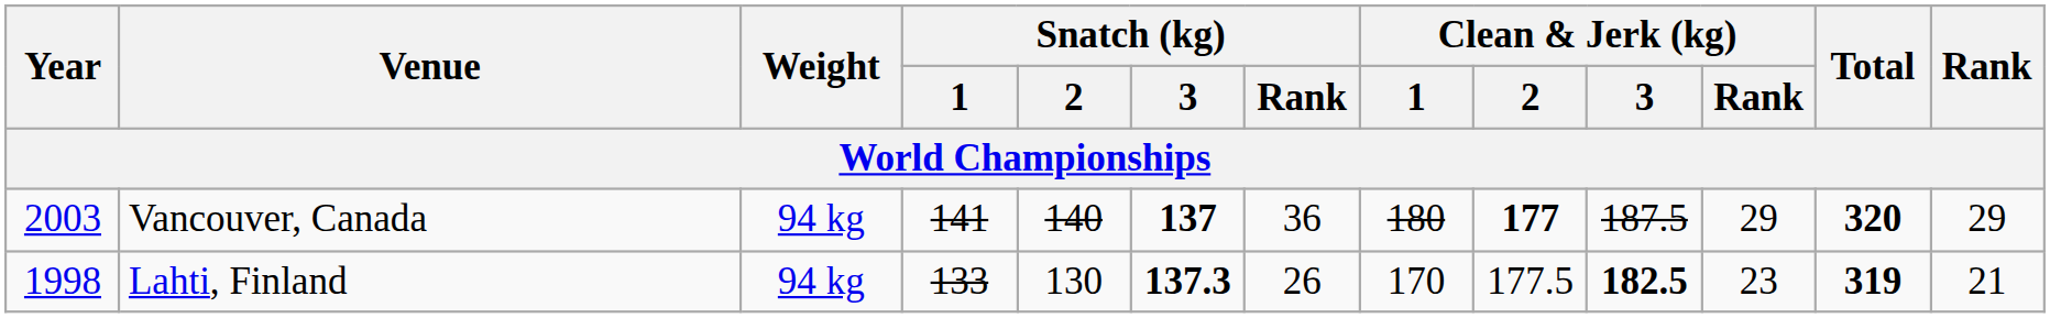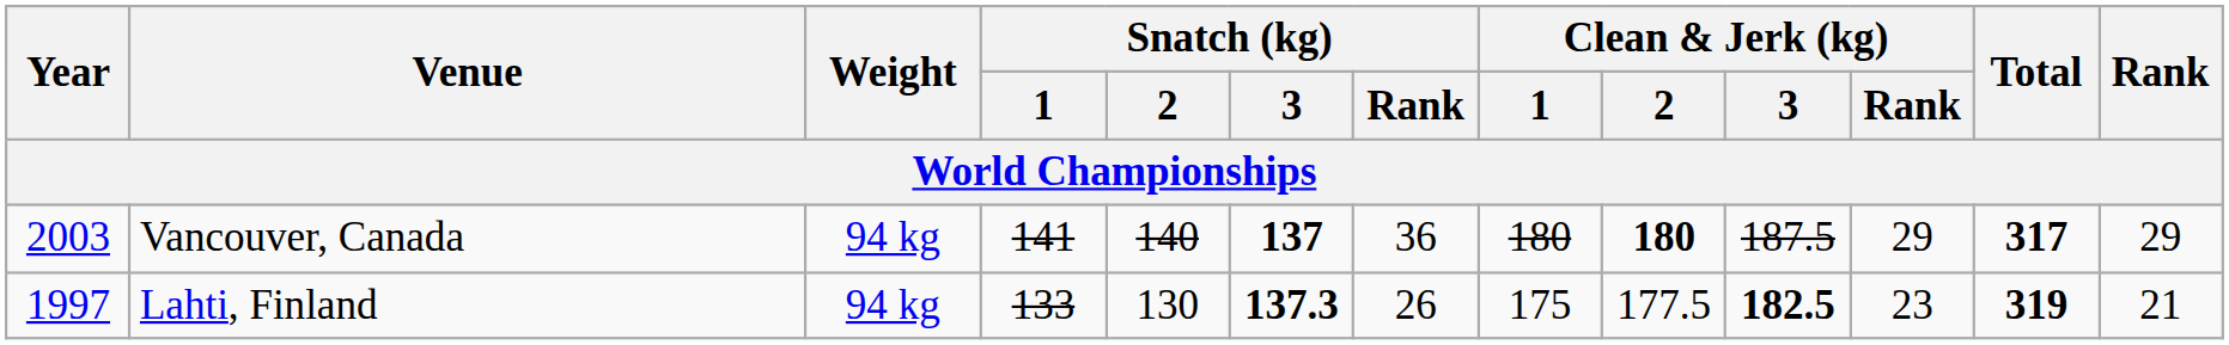Vancouver, Canada | Clean & Jerk (kg) / 2: 177 -> 180
Vancouver, Canada | Total: 320 -> 317
Lahti, Finland | Year: 1998 -> 1997
Lahti, Finland | Clean & Jerk (kg) / 1: 170 -> 175
